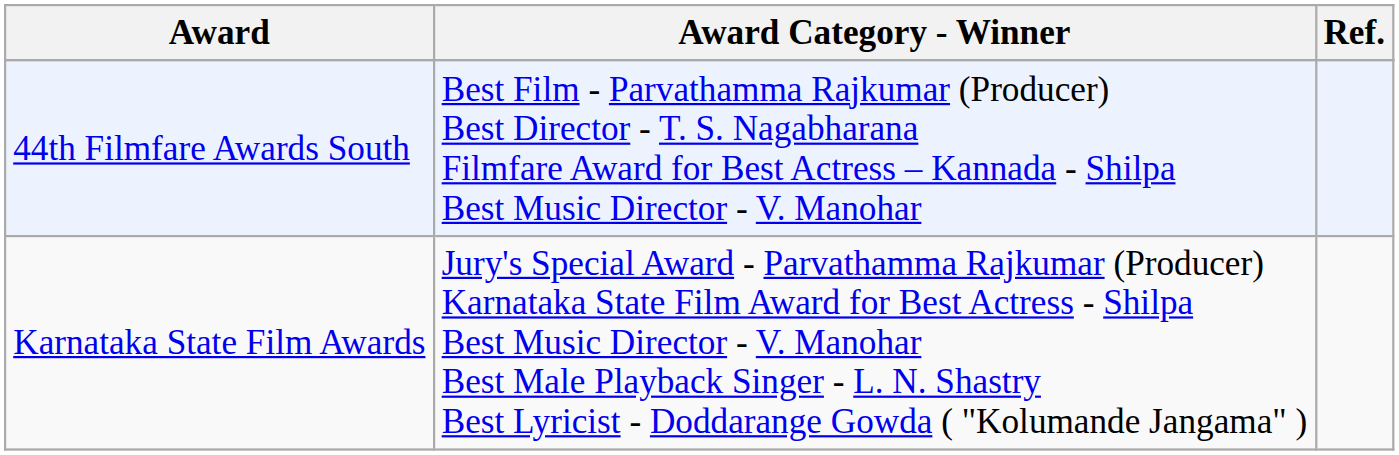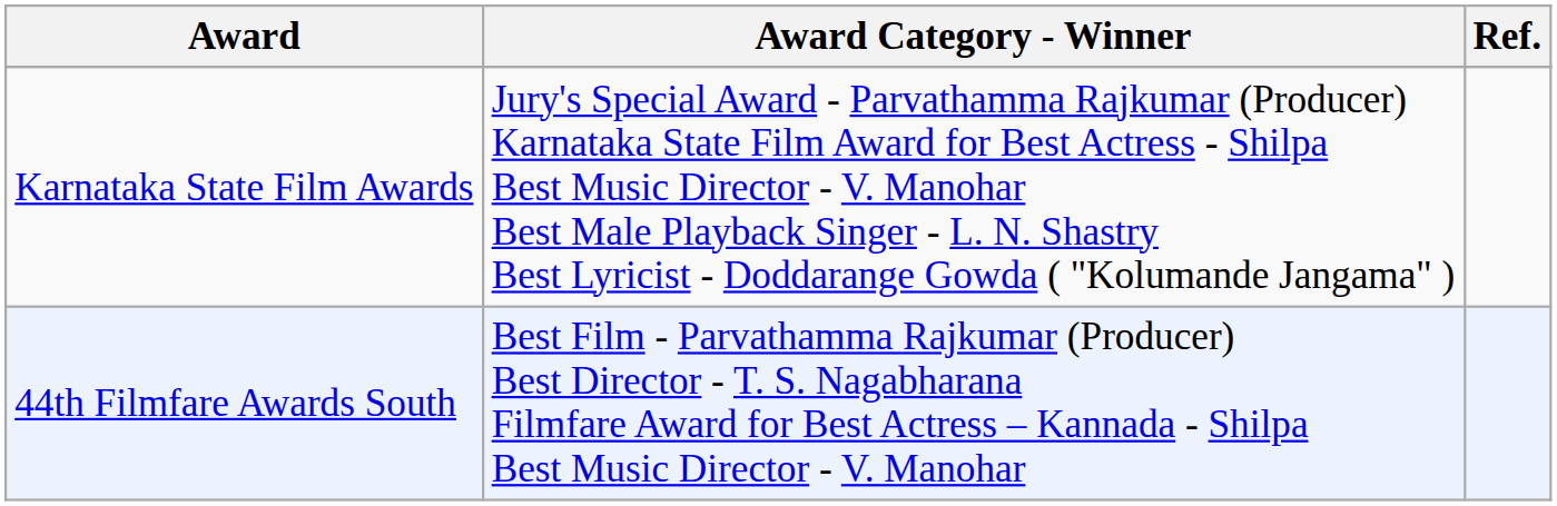rows swapped: 44th Filmfare Awards South <-> Karnataka State Film Awards
